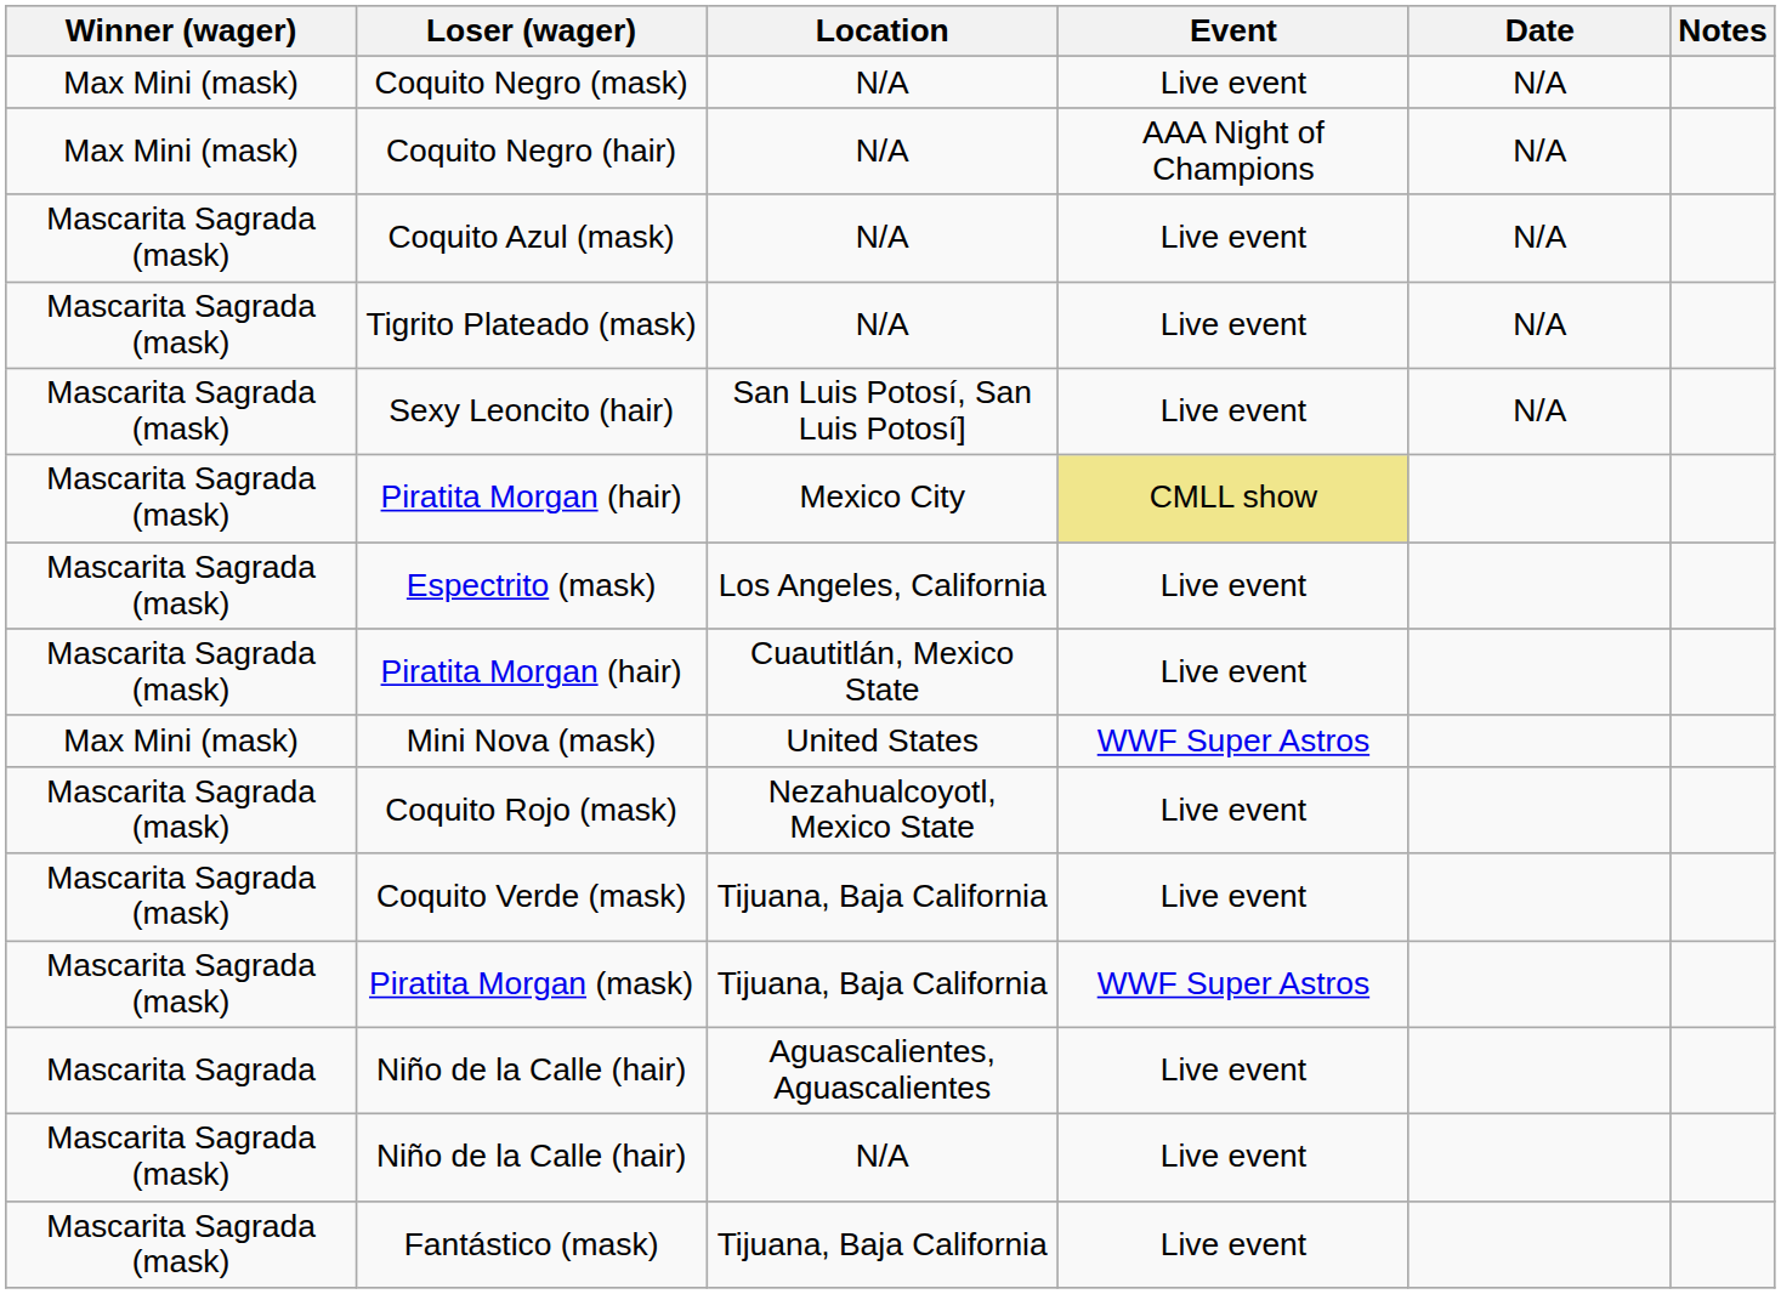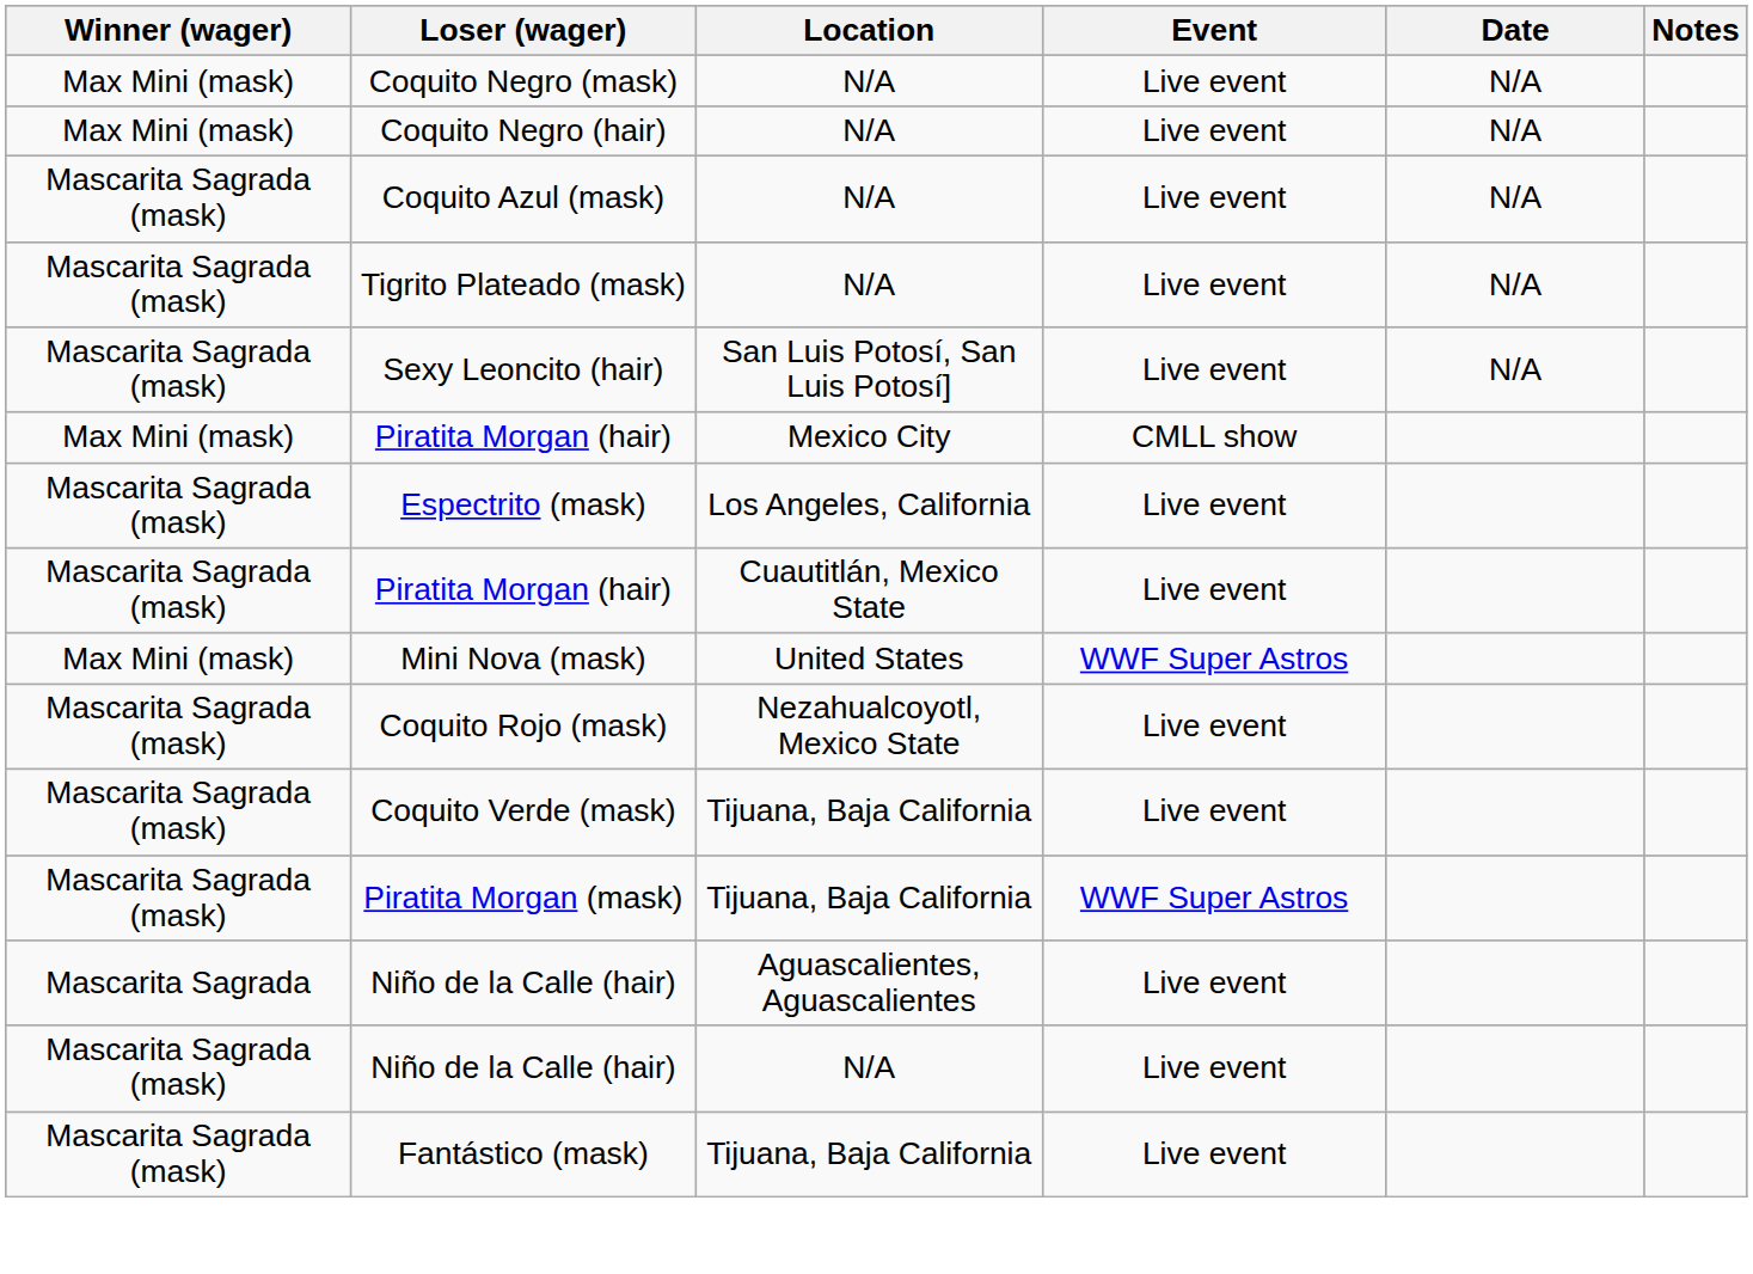Coquito Negro (hair) | Event: AAA Night of Champions -> Live event
Piratita Morgan (hair) / Mexico City | Winner (wager): Mascarita Sagrada (mask) -> Max Mini (mask)
Piratita Morgan (hair) / Mexico City | Event: khaki background -> no background
